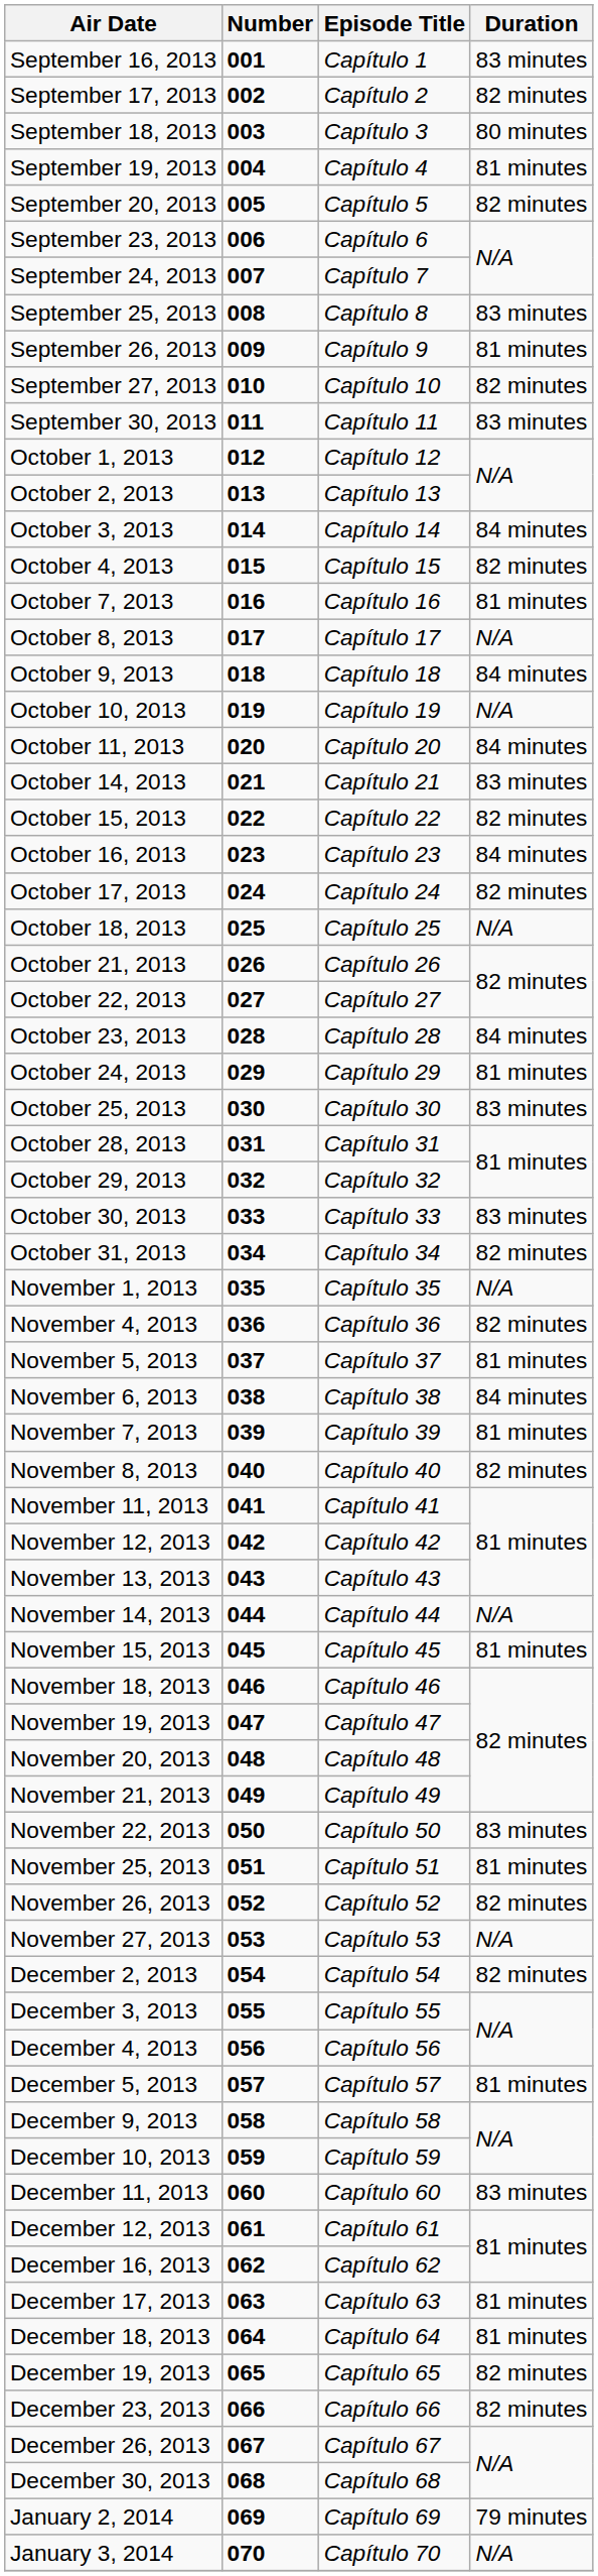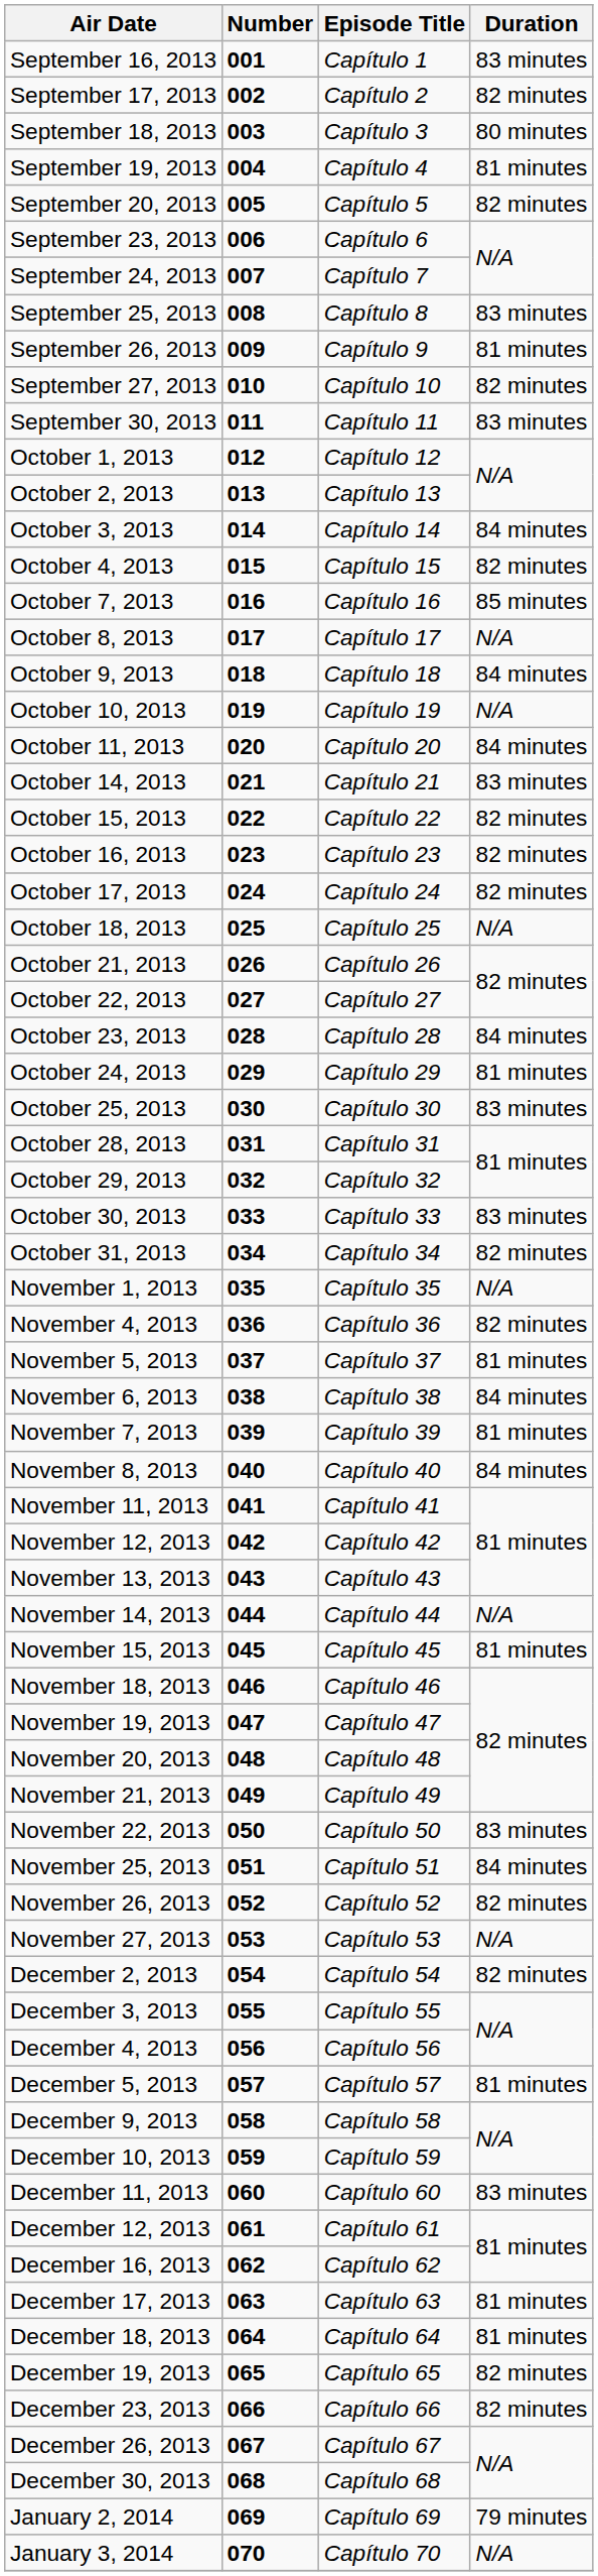October 7, 2013 | Duration: 81 minutes -> 85 minutes
October 16, 2013 | Duration: 84 minutes -> 82 minutes
November 8, 2013 | Duration: 82 minutes -> 84 minutes
November 25, 2013 | Duration: 81 minutes -> 84 minutes
